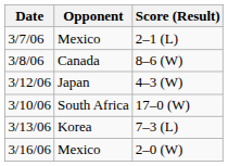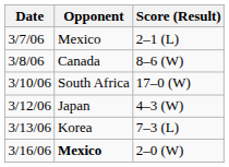rows swapped: 3/10/06 <-> 3/12/06
3/16/06 | Opponent: normal -> bold
